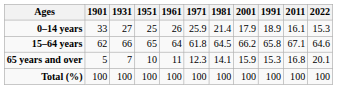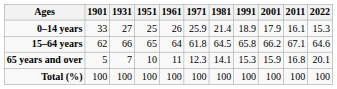columns swapped: 1991 <-> 2001
